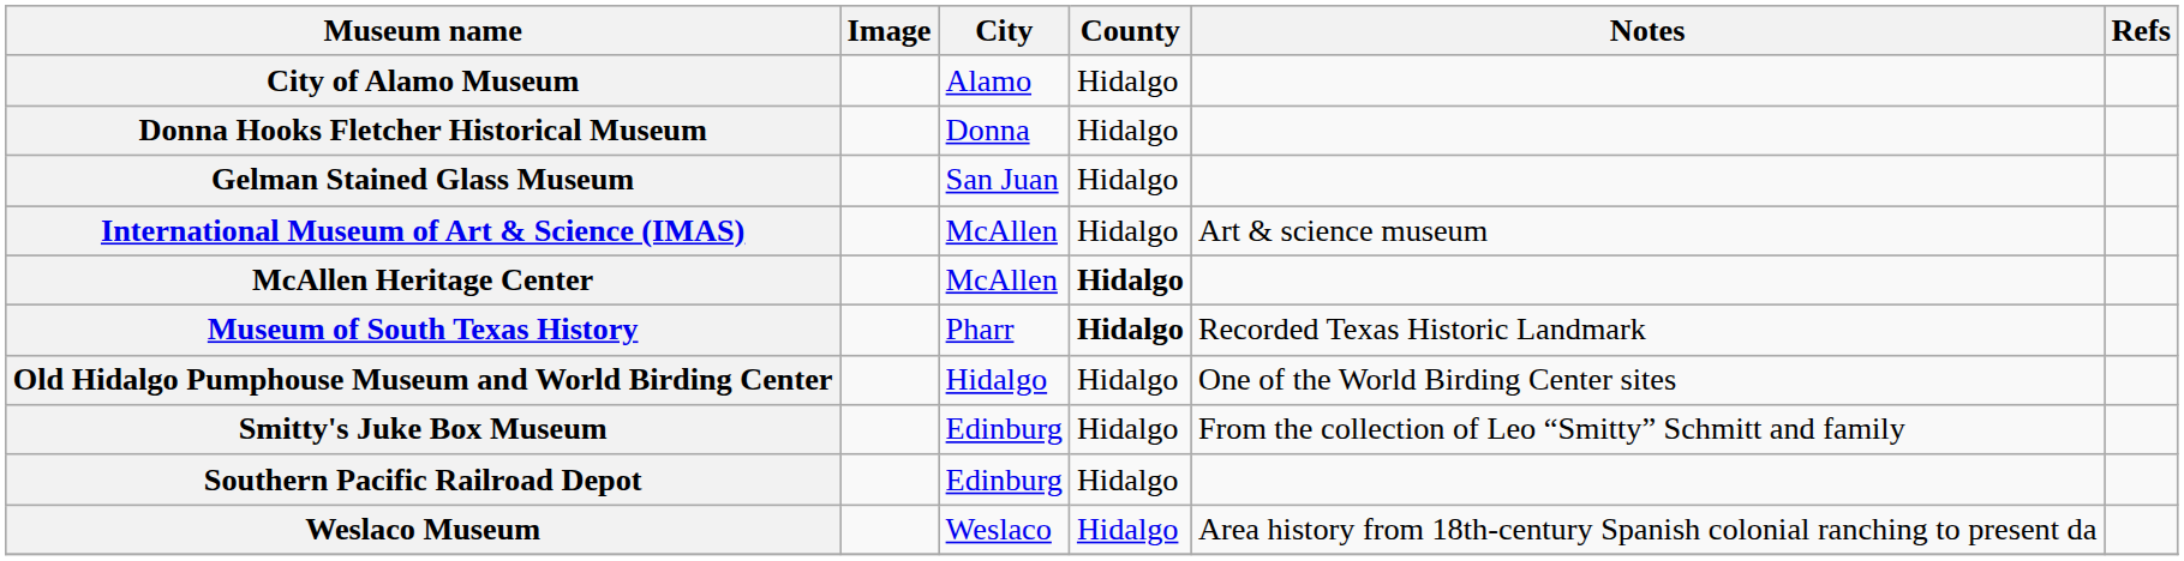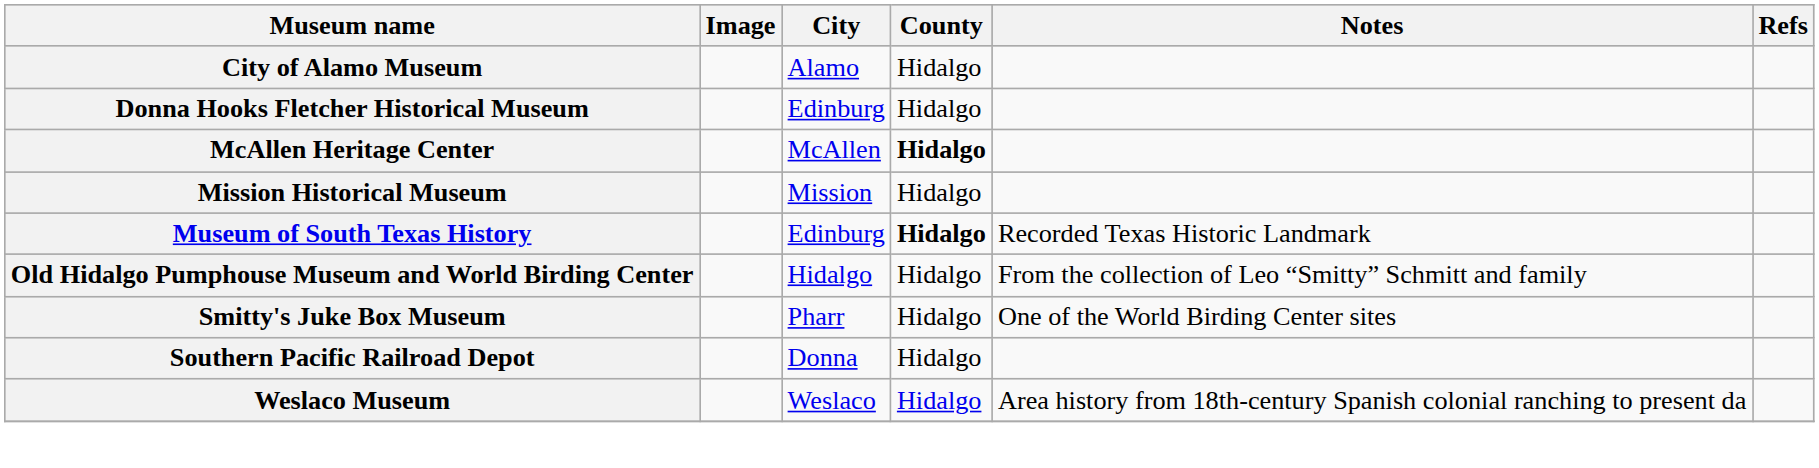Donna Hooks Fletcher Historical Museum | City: Donna -> Edinburg
- row: Gelman Stained Glass Museum | San Juan | Hidalgo
- row: International Museum of Art & Science (IMAS) | McAllen | Hidalgo | Art & science museum
+ row: Mission Historical Museum | Mission | Hidalgo
Museum of South Texas History | City: Pharr -> Edinburg
Old Hidalgo Pumphouse Museum and World Birding Center | Notes: One of the World Birding Center sites -> From the collection of Leo “Smitty” Schmitt and family
Smitty's Juke Box Museum | City: Edinburg -> Pharr
Smitty's Juke Box Museum | Notes: From the collection of Leo “Smitty” Schmitt and family -> One of the World Birding Center sites
Southern Pacific Railroad Depot | City: Edinburg -> Donna
